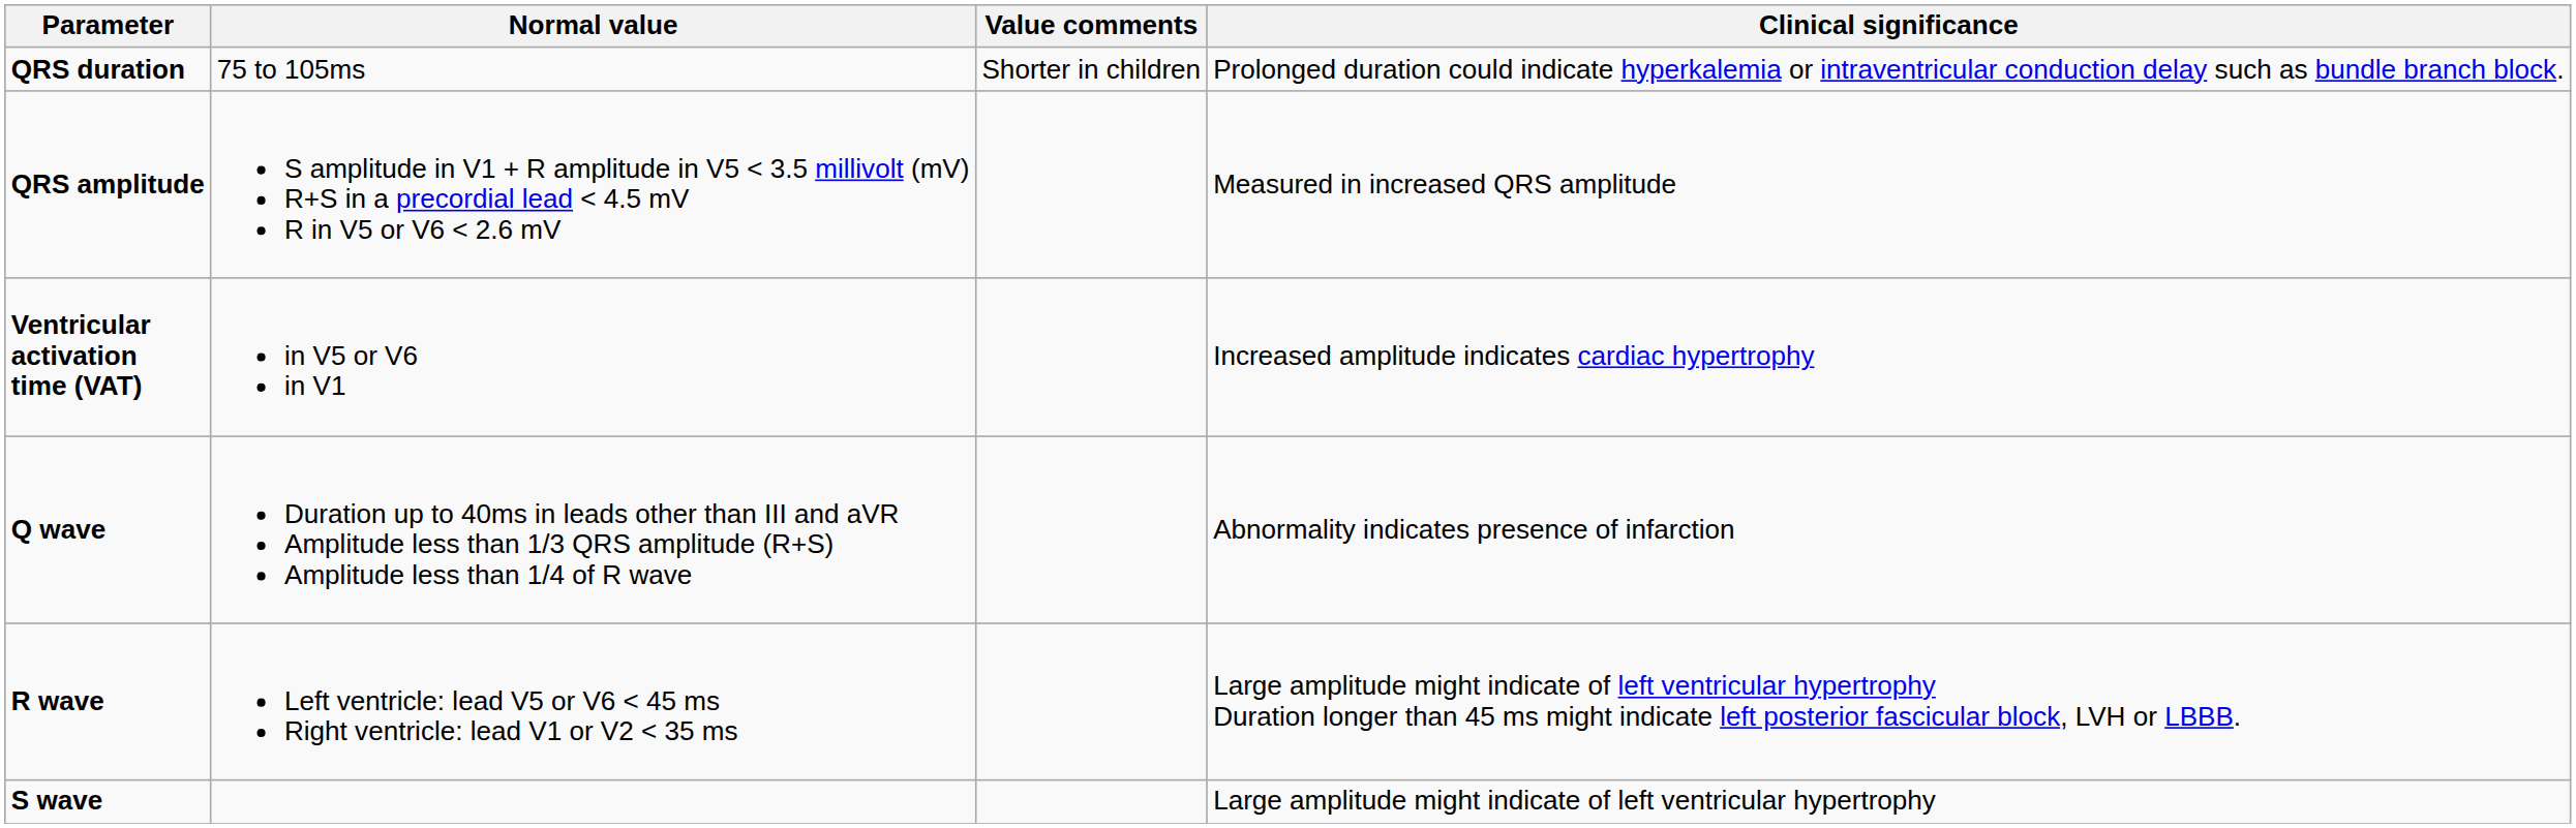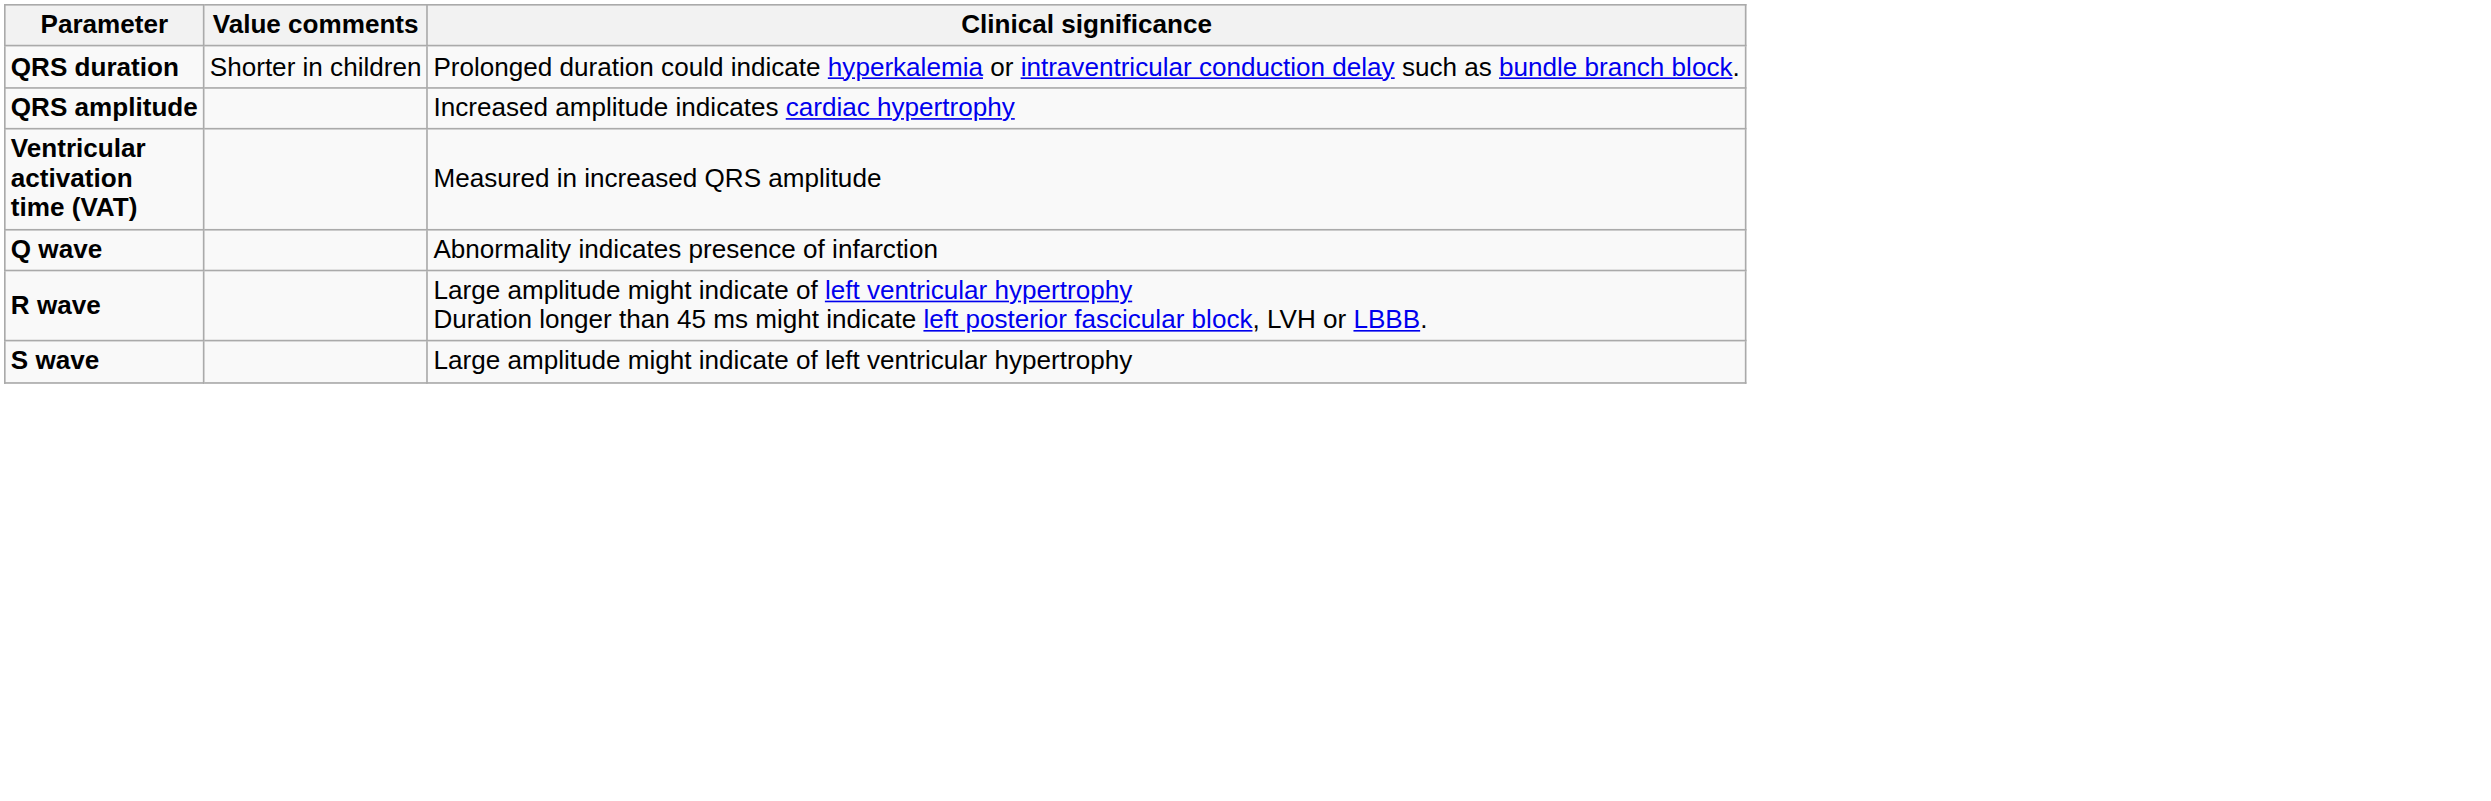- column: Normal value | 75 to 105ms | S amplitude in V1 + R amplitude in V5 < 3.5 millivolt (mV) R+S in a precordial lead < 4.5 mV R in V5 or V6 < 2.6 mV | in V5 or V6 in V1 | Duration up to 40ms in leads other than III and aVR Amplitude less than 1/3 QRS amplitude (R+S) Amplitude less than 1/4 of R wave | Left ventricle: lead V5 or V6 < 45 ms Right ventricle: lead V1 or V2 < 35 ms
QRS amplitude | Clinical significance: Measured in increased QRS amplitude -> Increased amplitude indicates cardiac hypertrophy
Ventricular activation time (VAT) | Clinical significance: Increased amplitude indicates cardiac hypertrophy -> Measured in increased QRS amplitude
